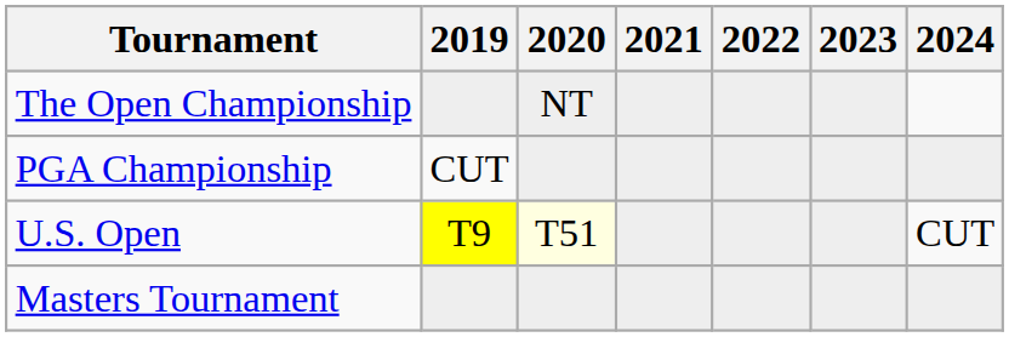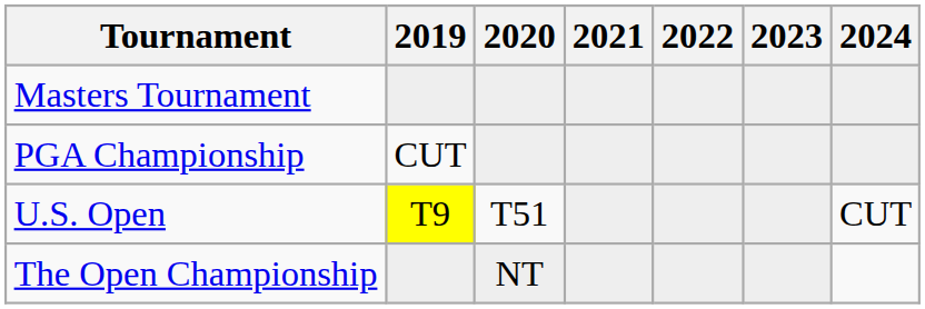rows swapped: Masters Tournament <-> The Open Championship
U.S. Open | 2020: lightyellow background -> no background
